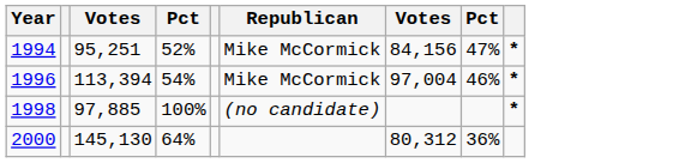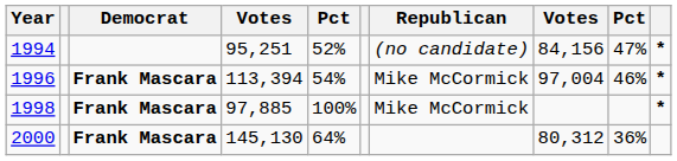+ column: Democrat | Frank Mascara | Frank Mascara | Frank Mascara
1994 | Republican: Mike McCormick -> (no candidate)
1998 | Republican: (no candidate) -> Mike McCormick
